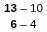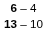rows swapped: 6 – 4 <-> 13 – 10
